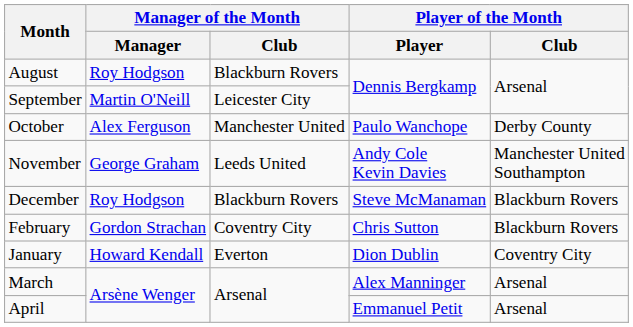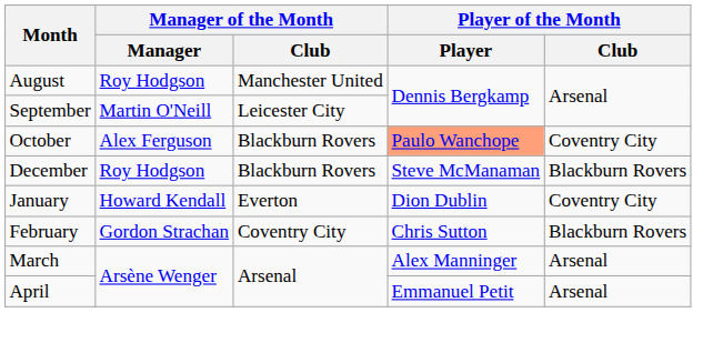August | Manager of the Month / Club: Blackburn Rovers -> Manchester United
October | Manager of the Month / Club: Manchester United -> Blackburn Rovers
October | Player of the Month / Player: no background -> lightsalmon background
October | Player of the Month / Club: Derby County -> Coventry City
- row: November | George Graham | Leeds United | Andy Cole Kevin Davies | Manchester United Southampton
rows swapped: January <-> February
